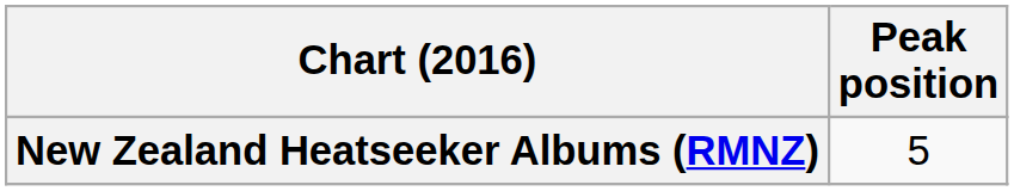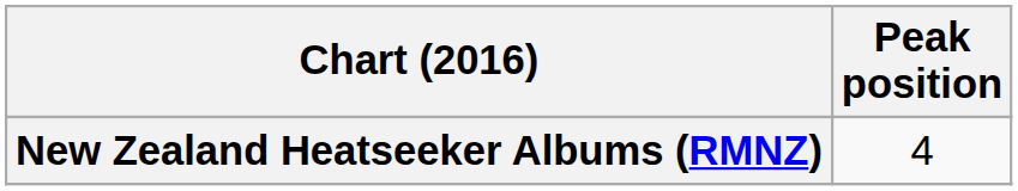New Zealand Heatseeker Albums (RMNZ) | Peak position: 5 -> 4
